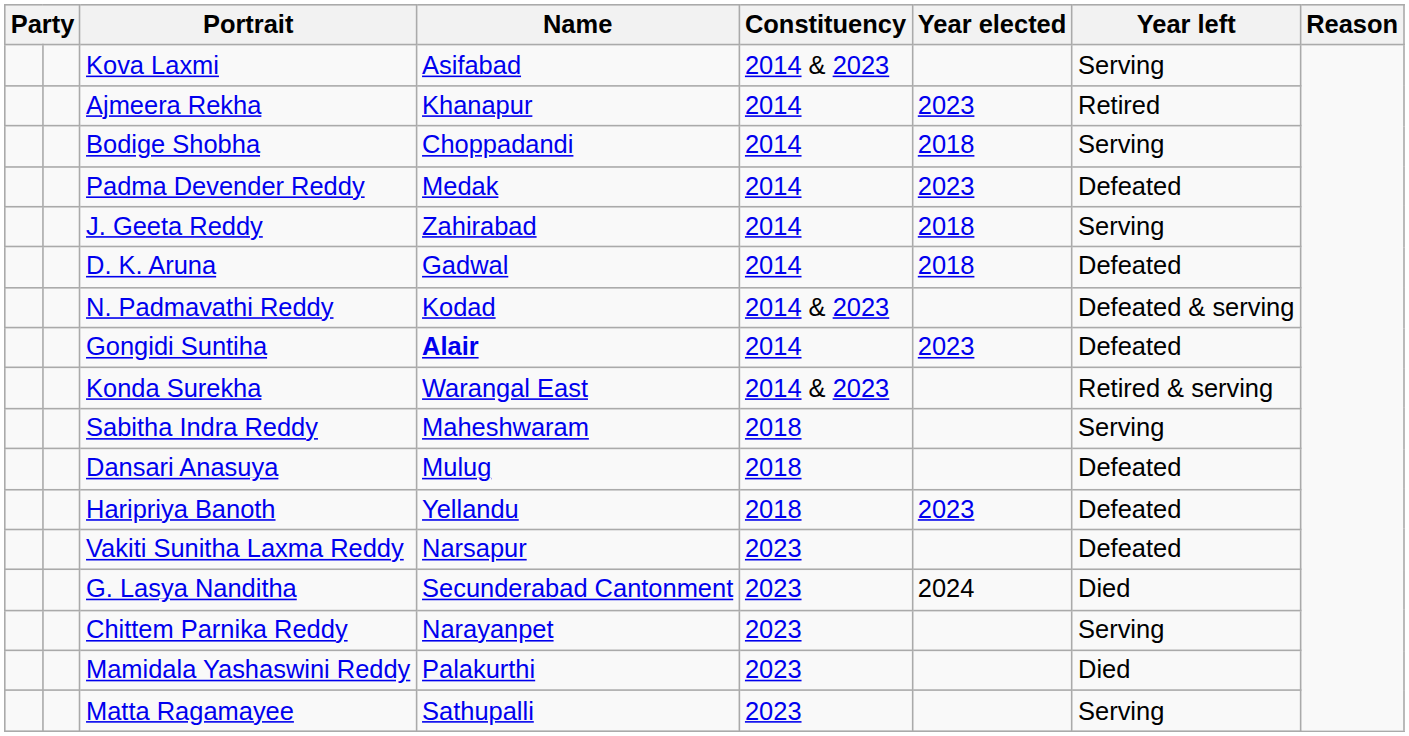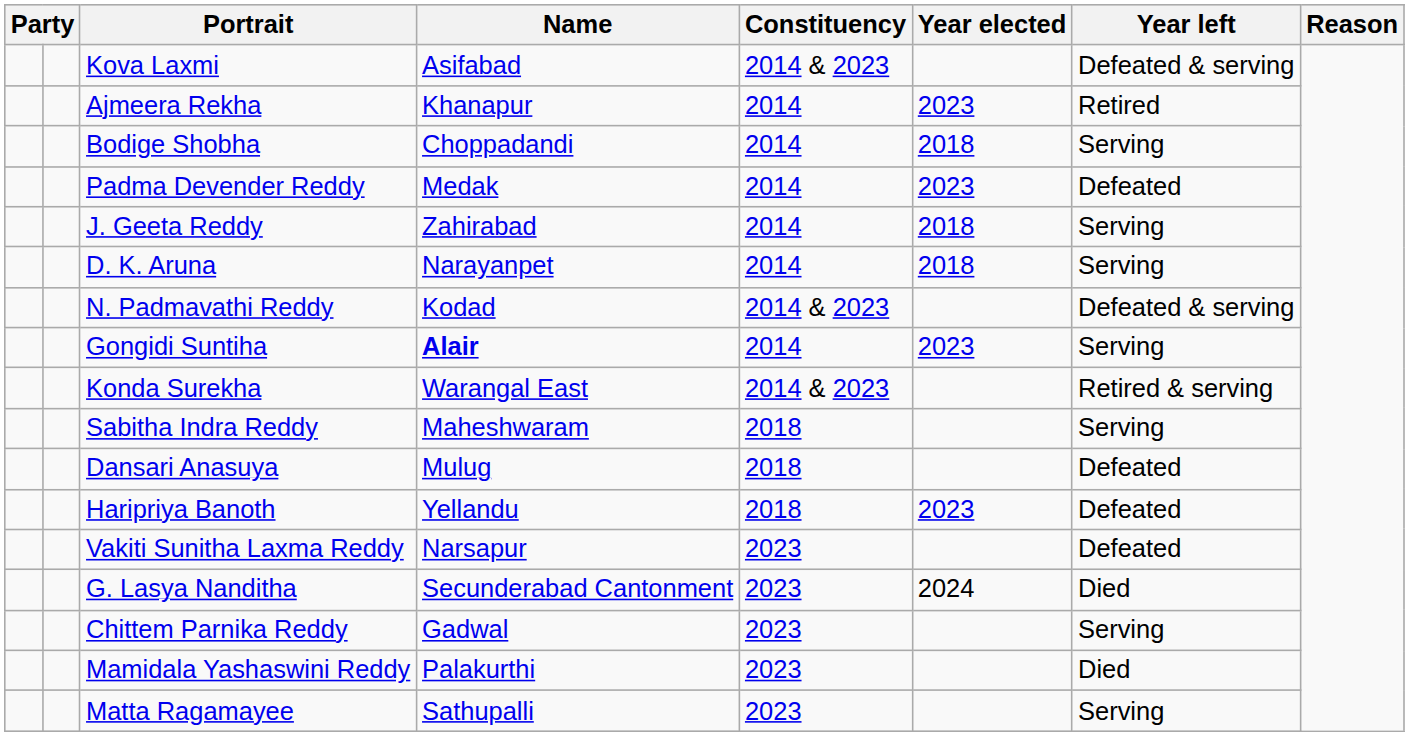Kova Laxmi | Year left: Serving -> Defeated & serving
D. K. Aruna | Name: Gadwal -> Narayanpet
D. K. Aruna | Year left: Defeated -> Serving
Gongidi Suntiha | Year left: Defeated -> Serving
Chittem Parnika Reddy | Name: Narayanpet -> Gadwal
